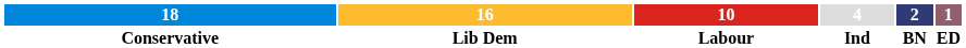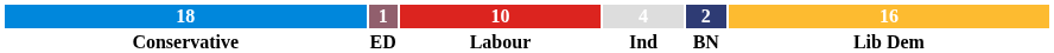columns swapped: 16 <-> 1
